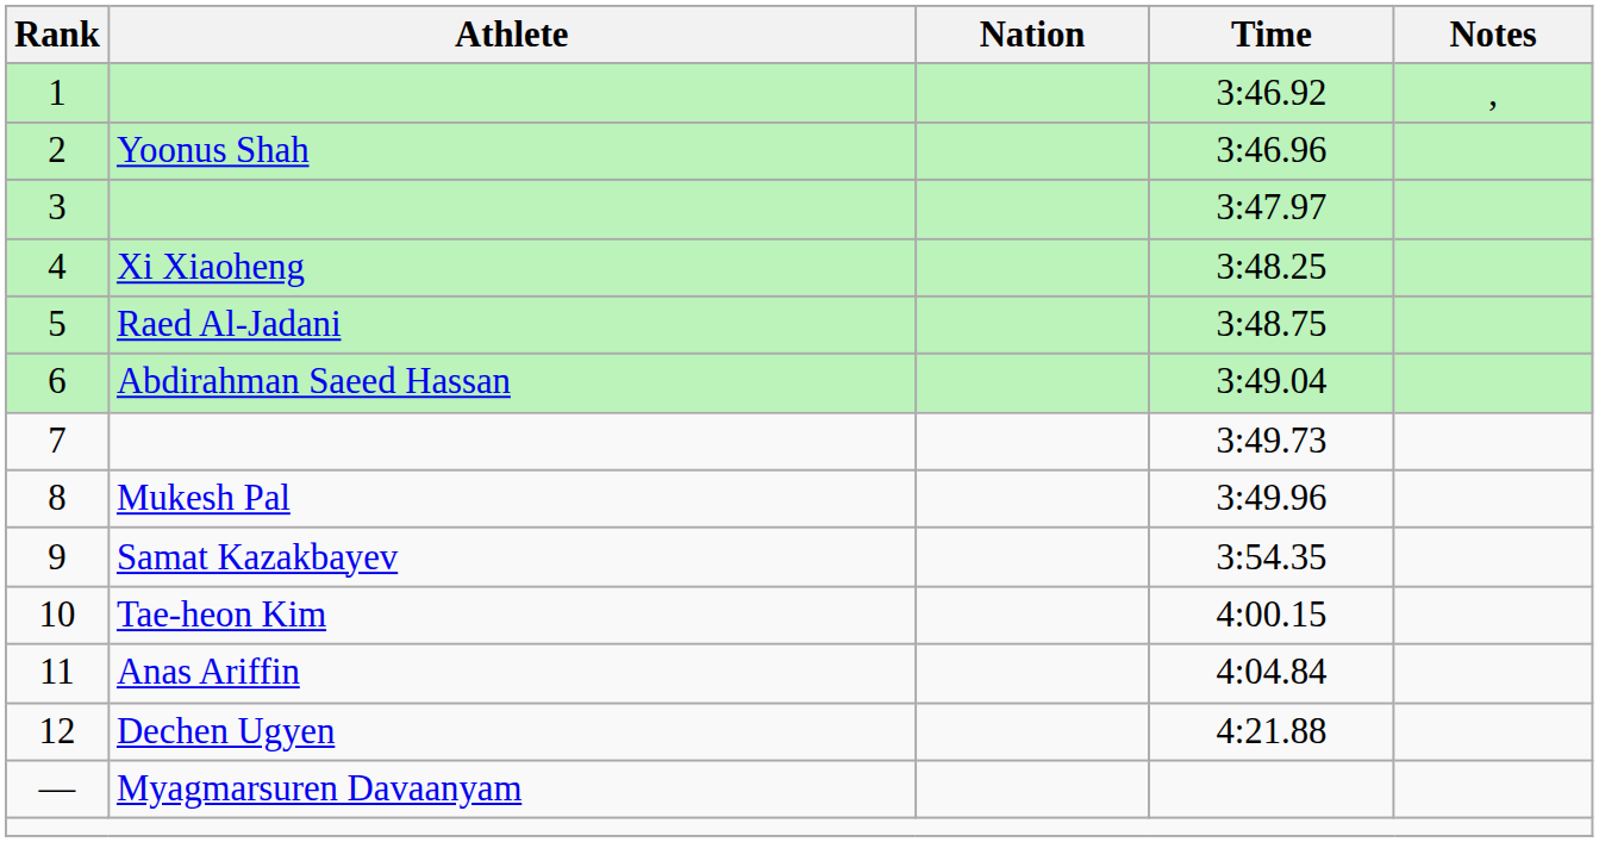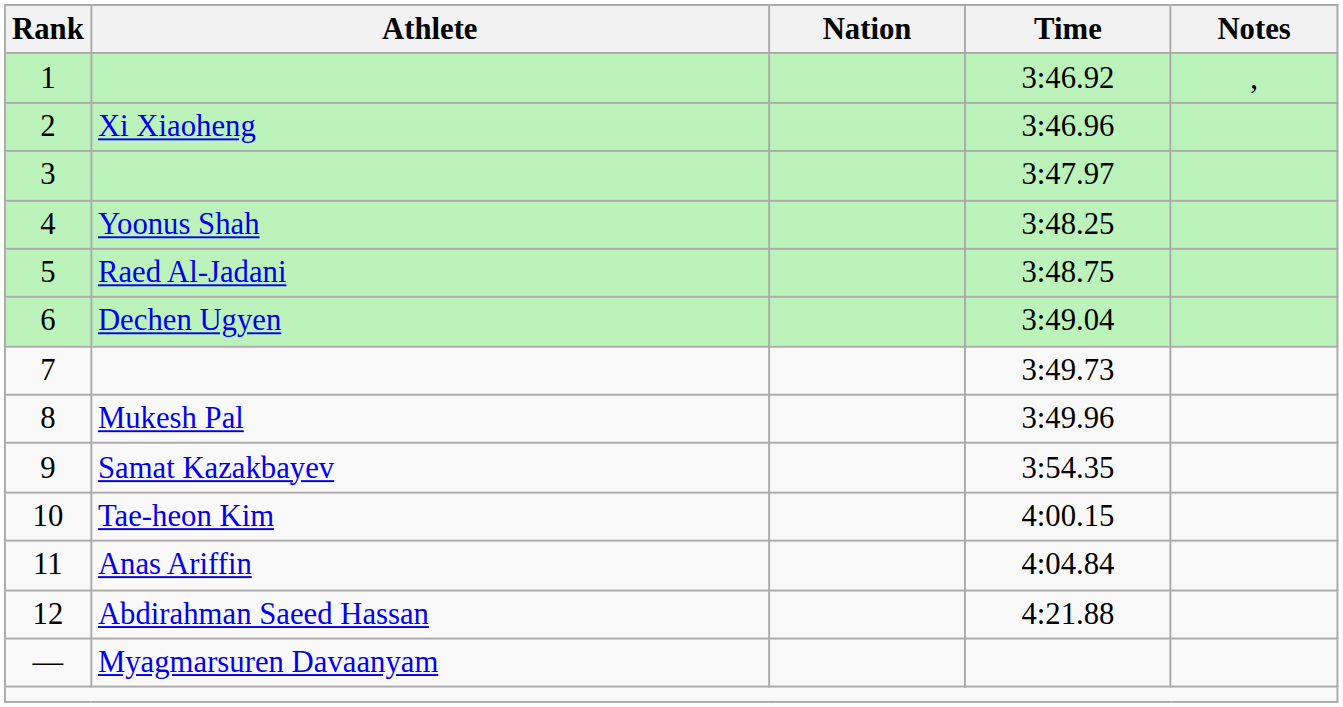2 | Athlete: Yoonus Shah -> Xi Xiaoheng
4 | Athlete: Xi Xiaoheng -> Yoonus Shah
6 | Athlete: Abdirahman Saeed Hassan -> Dechen Ugyen
12 | Athlete: Dechen Ugyen -> Abdirahman Saeed Hassan
